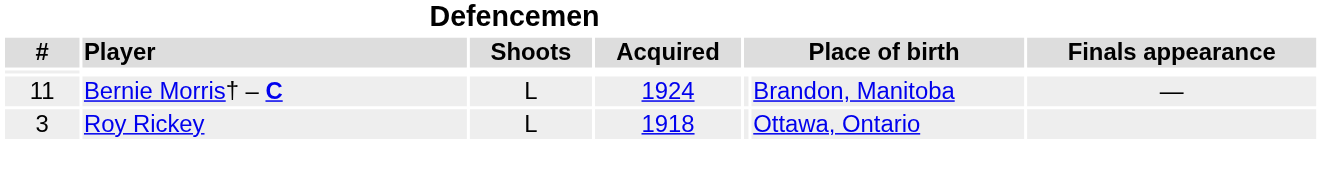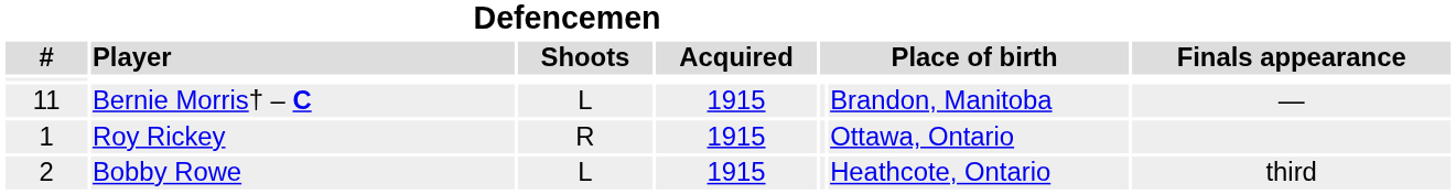Bernie Morris† – C | Defencemen / Acquired: 1924 -> 1915
Roy Rickey | Defencemen / #: 3 -> 1
Roy Rickey | Defencemen / Shoots: L -> R
Roy Rickey | Defencemen / Acquired: 1918 -> 1915
+ row: 2 | Bobby Rowe | L | 1915 | Heathcote, Ontario | third
